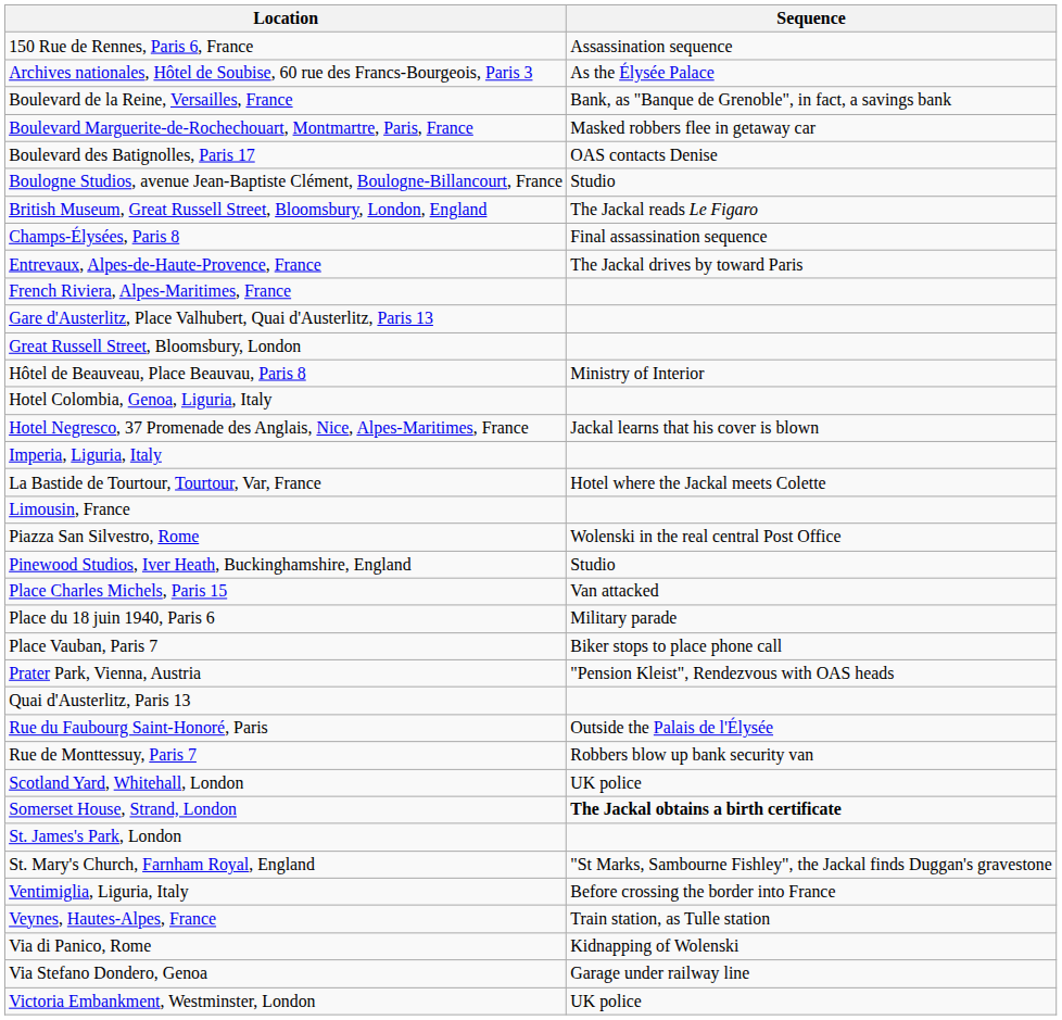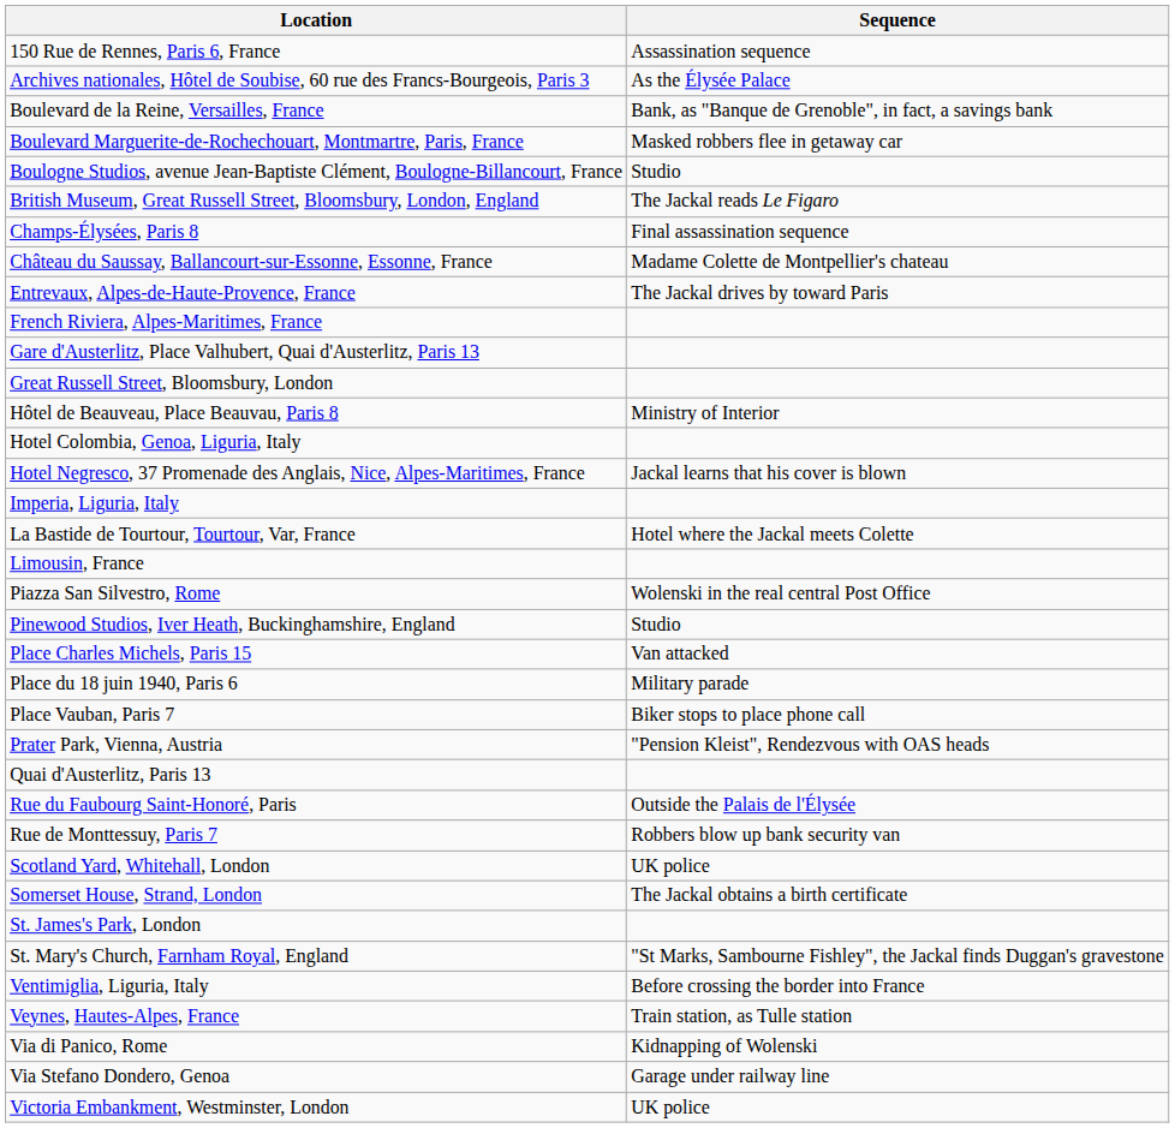- row: Boulevard des Batignolles, Paris 17 | OAS contacts Denise
+ row: Château du Saussay, Ballancourt-sur-Essonne, Essonne, France | Madame Colette de Montpellier's chateau
Somerset House, Strand, London | Sequence: bold -> normal
